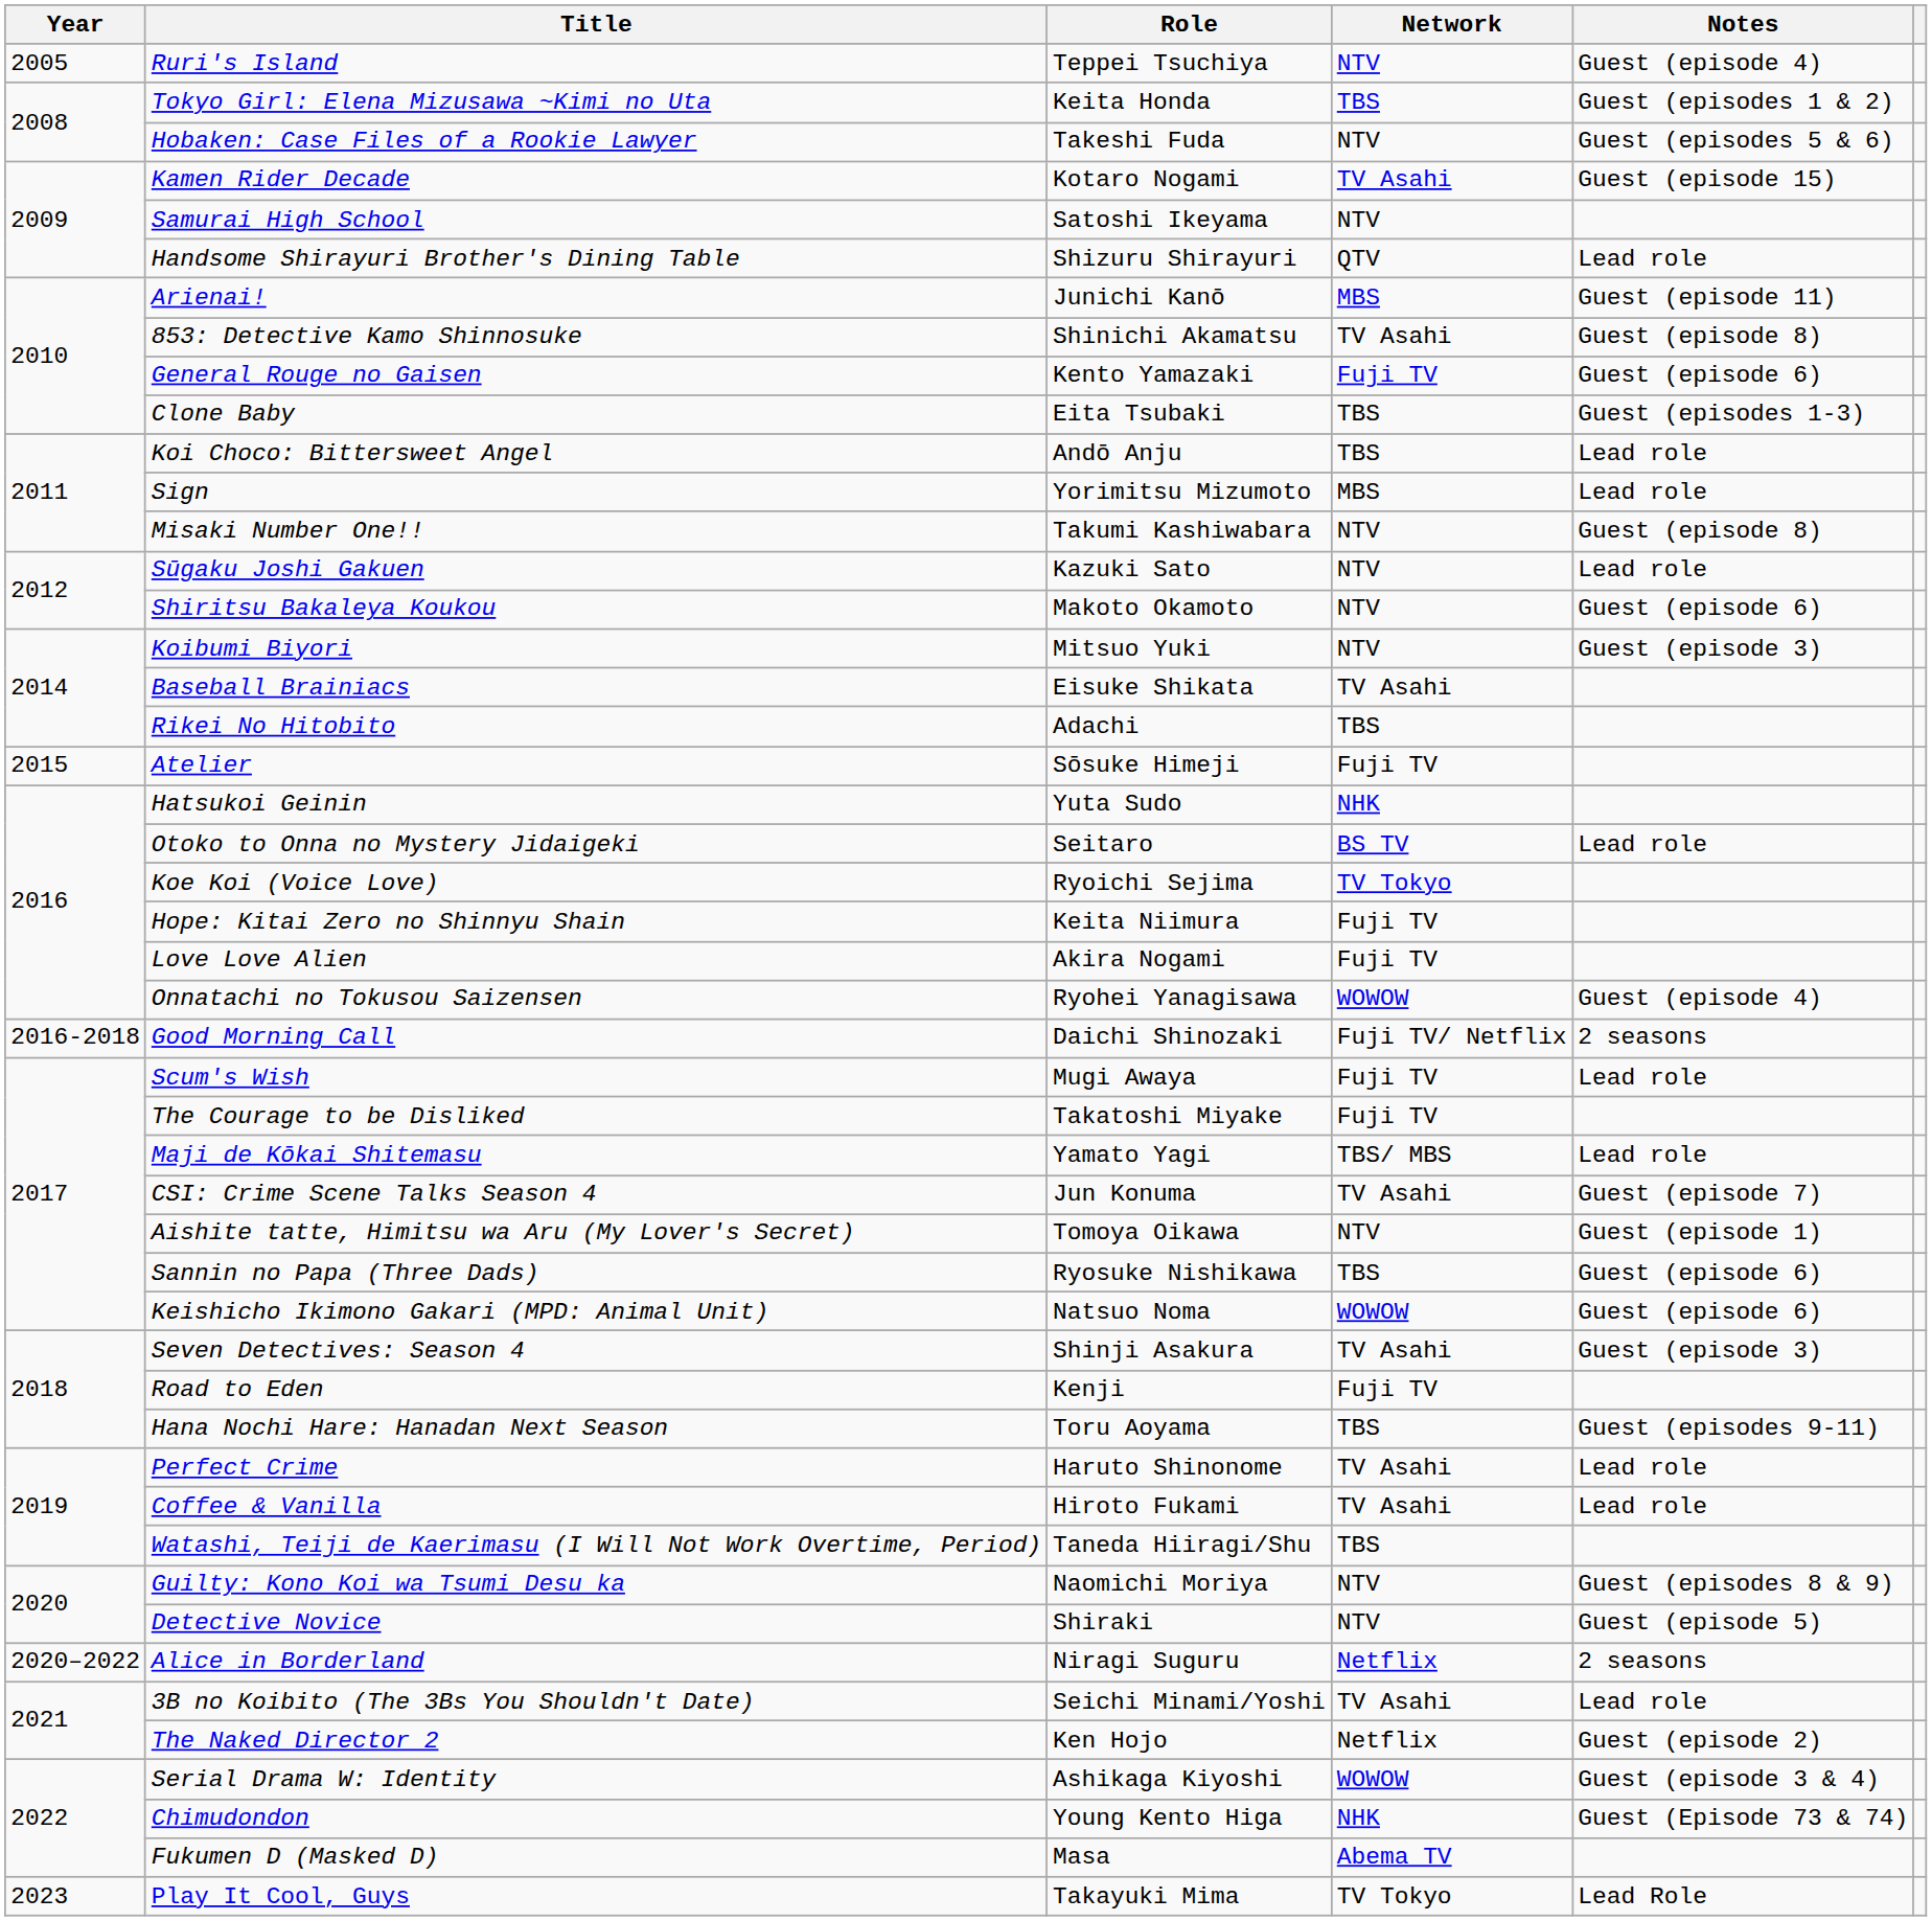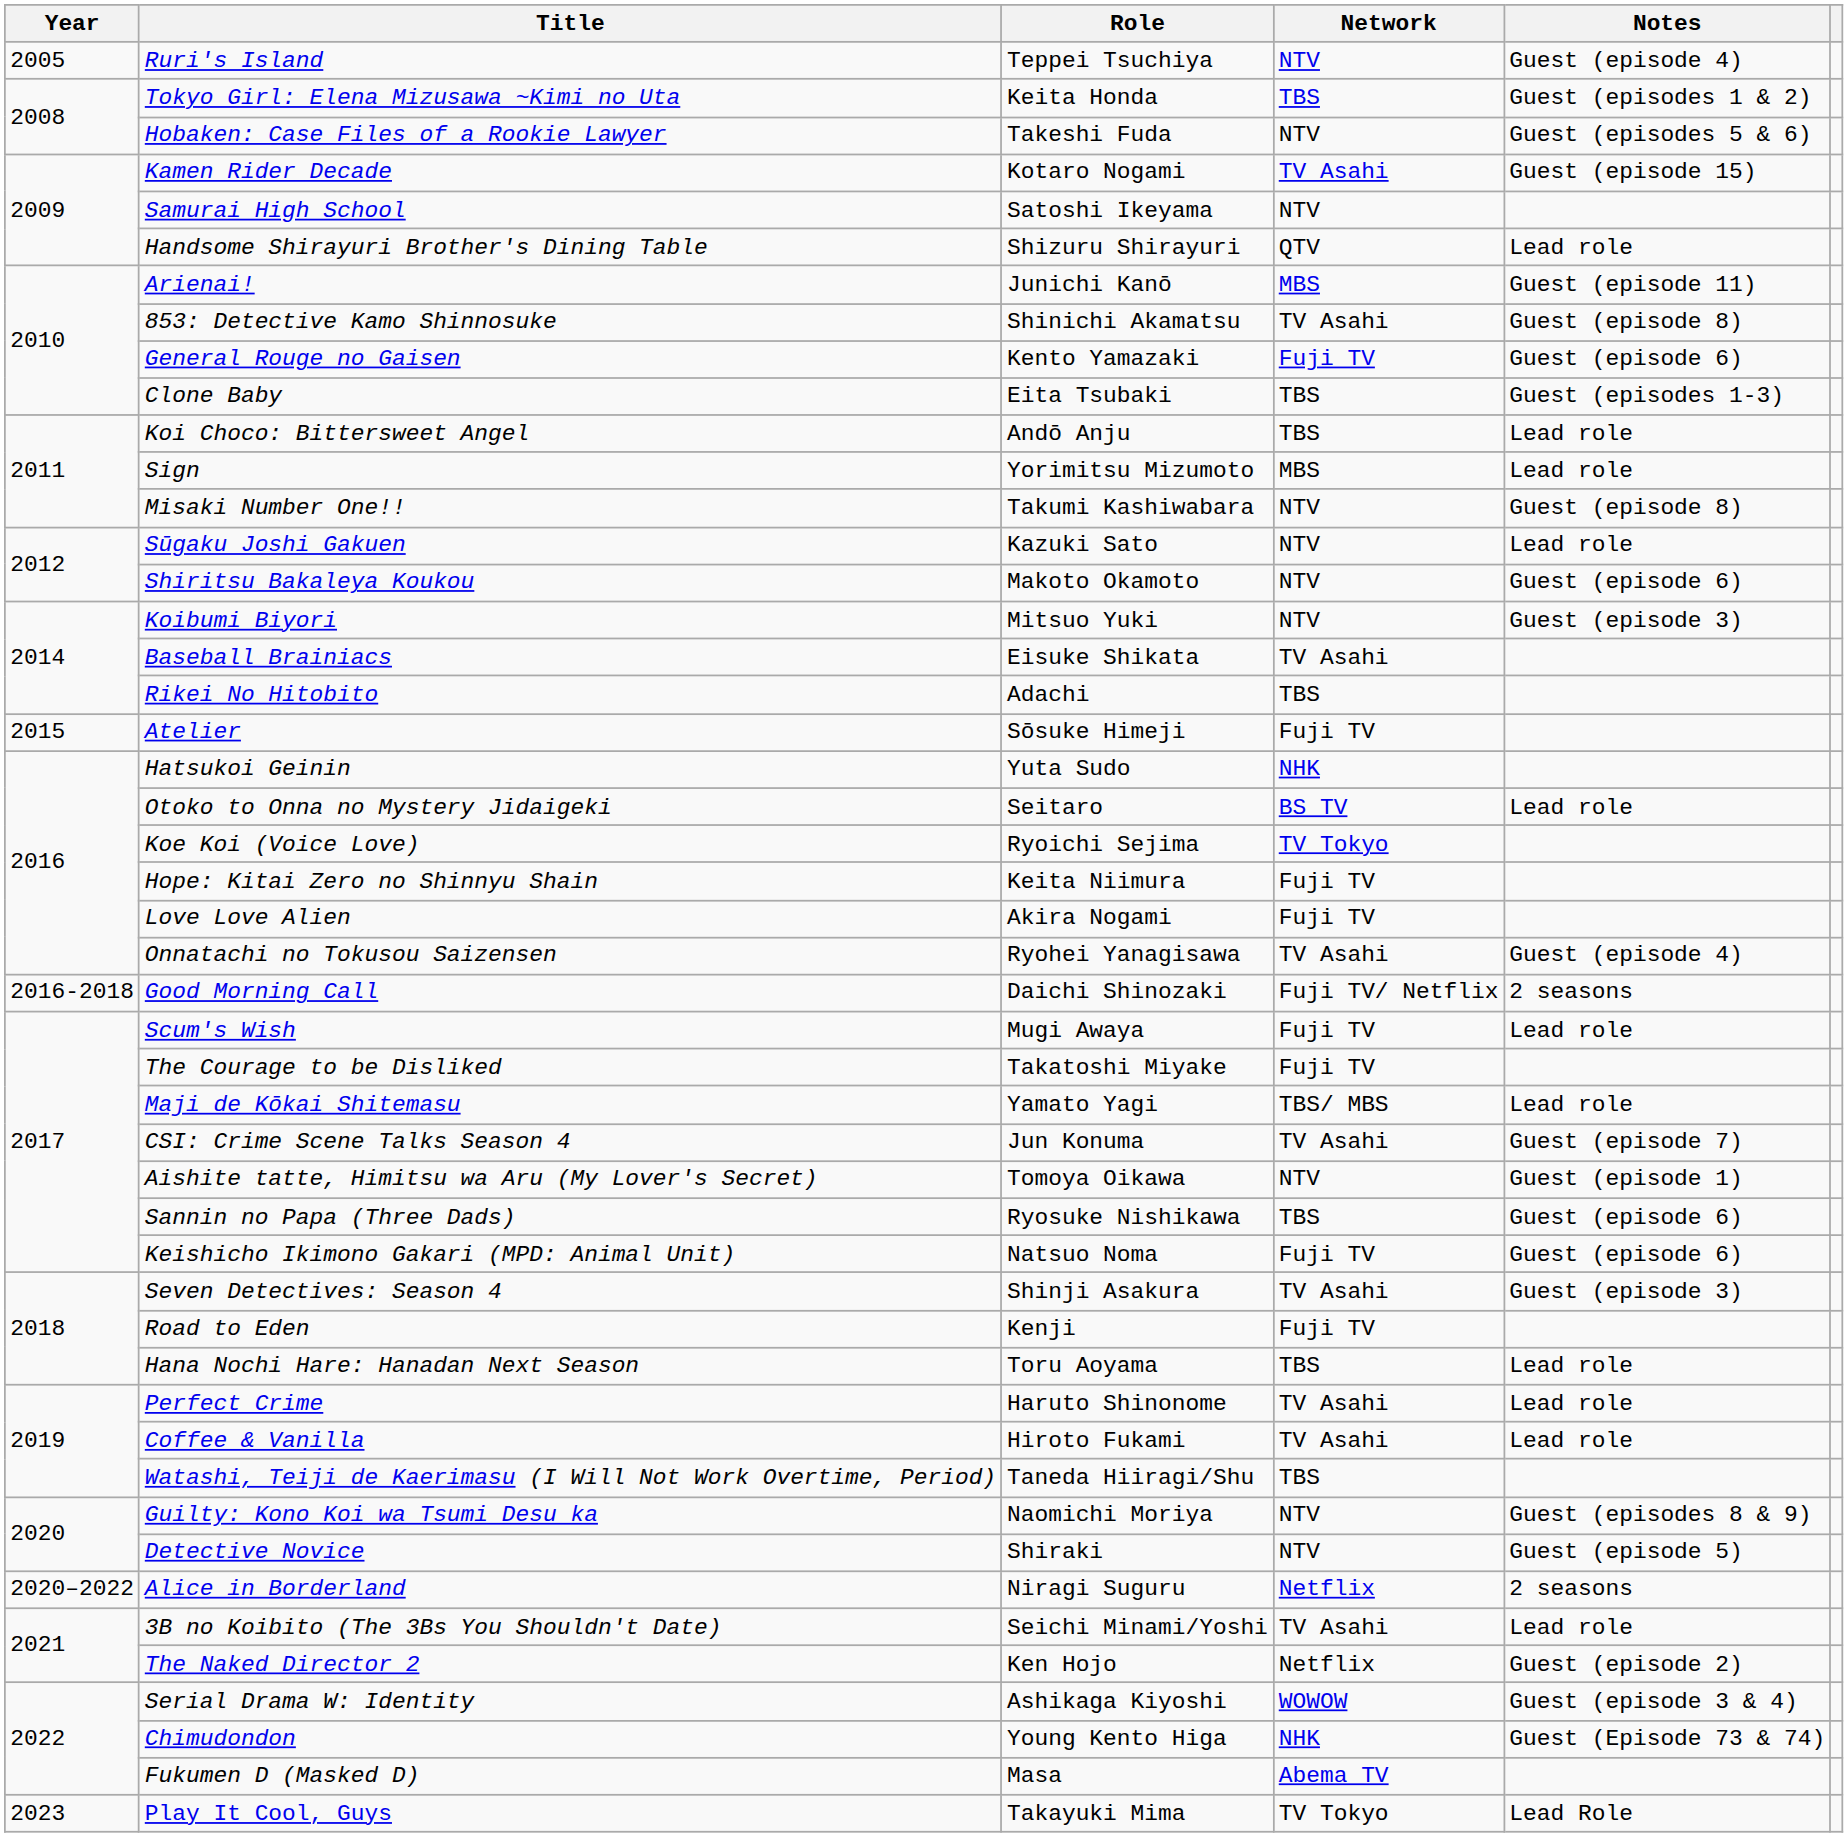Onnatachi no Tokusou Saizensen | Network: WOWOW -> TV Asahi
Keishicho Ikimono Gakari (MPD: Animal Unit) | Network: WOWOW -> Fuji TV
Hana Nochi Hare: Hanadan Next Season | Notes: Guest (episodes 9-11) -> Lead role
